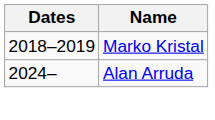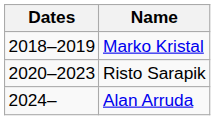+ row: 2020–2023 | Risto Sarapik
